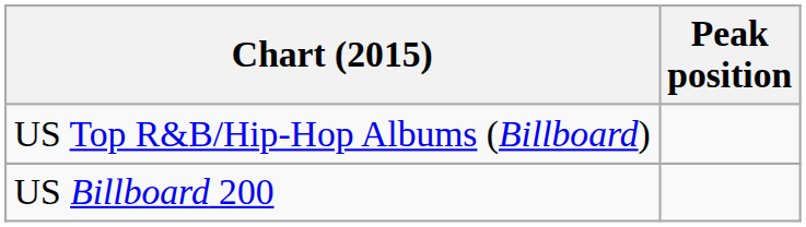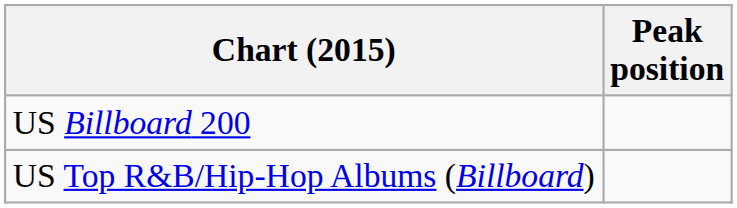rows swapped: US Billboard 200 <-> US Top R&B/Hip-Hop Albums (Billboard)
